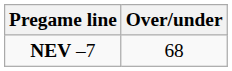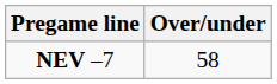NEV –7 | Over/under: 68 -> 58
